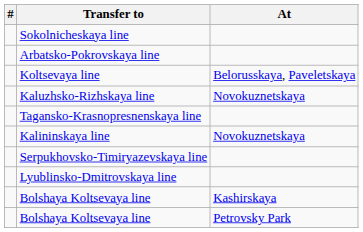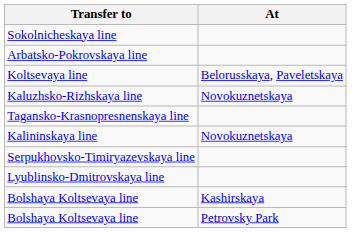- column: #
